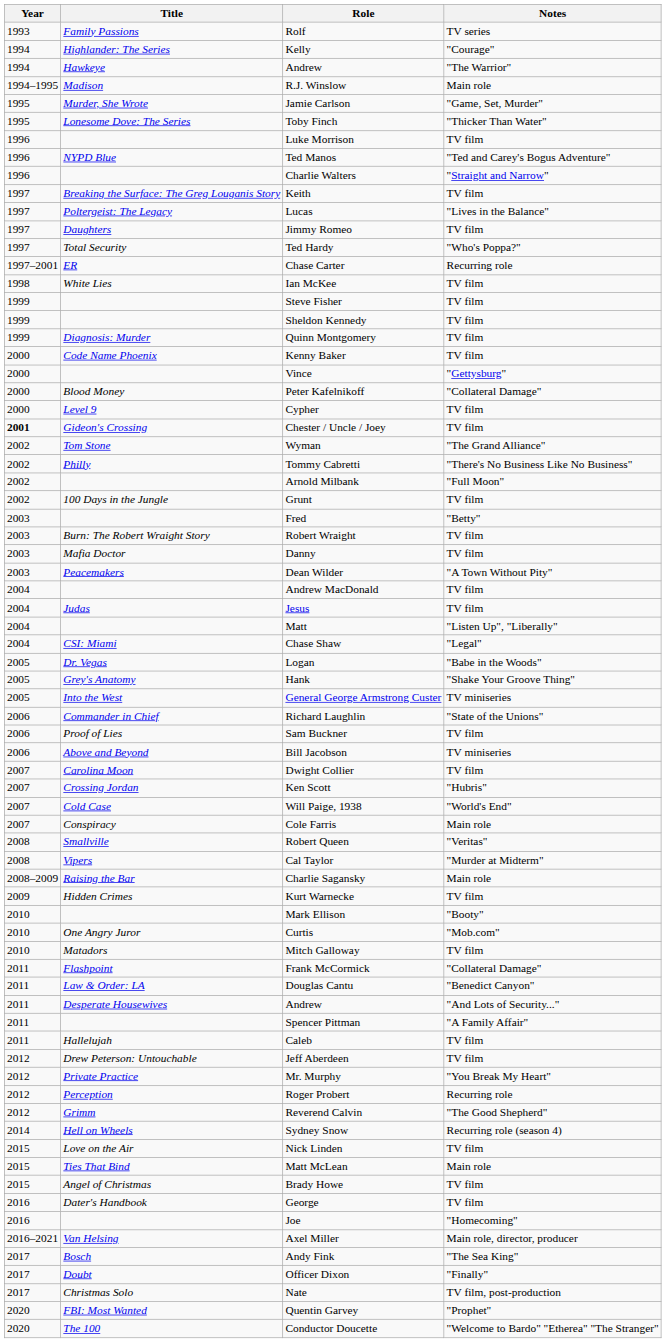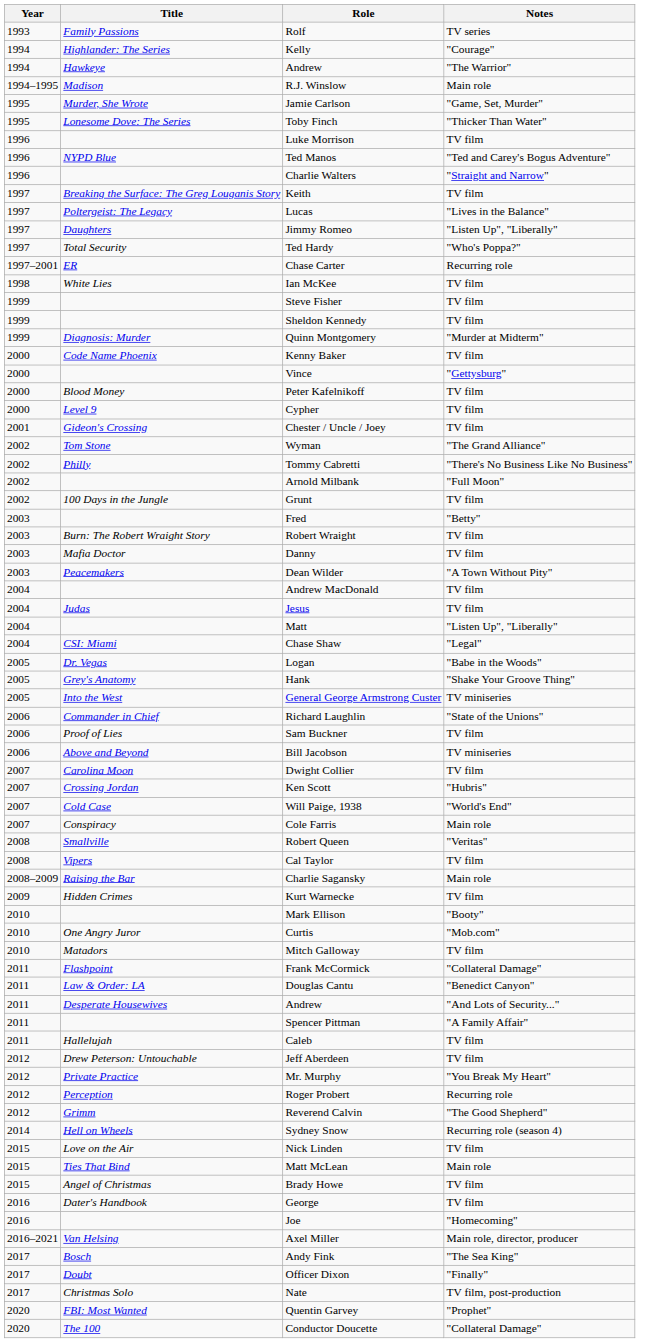Jimmy Romeo | Notes: TV film -> "Listen Up", "Liberally"
Quinn Montgomery | Notes: TV film -> "Murder at Midterm"
Peter Kafelnikoff | Notes: "Collateral Damage" -> TV film
Chester / Uncle / Joey | Year: bold -> normal
Cal Taylor | Notes: "Murder at Midterm" -> TV film
Conductor Doucette | Notes: "Welcome to Bardo" "Etherea" "The Stranger" -> "Collateral Damage"
